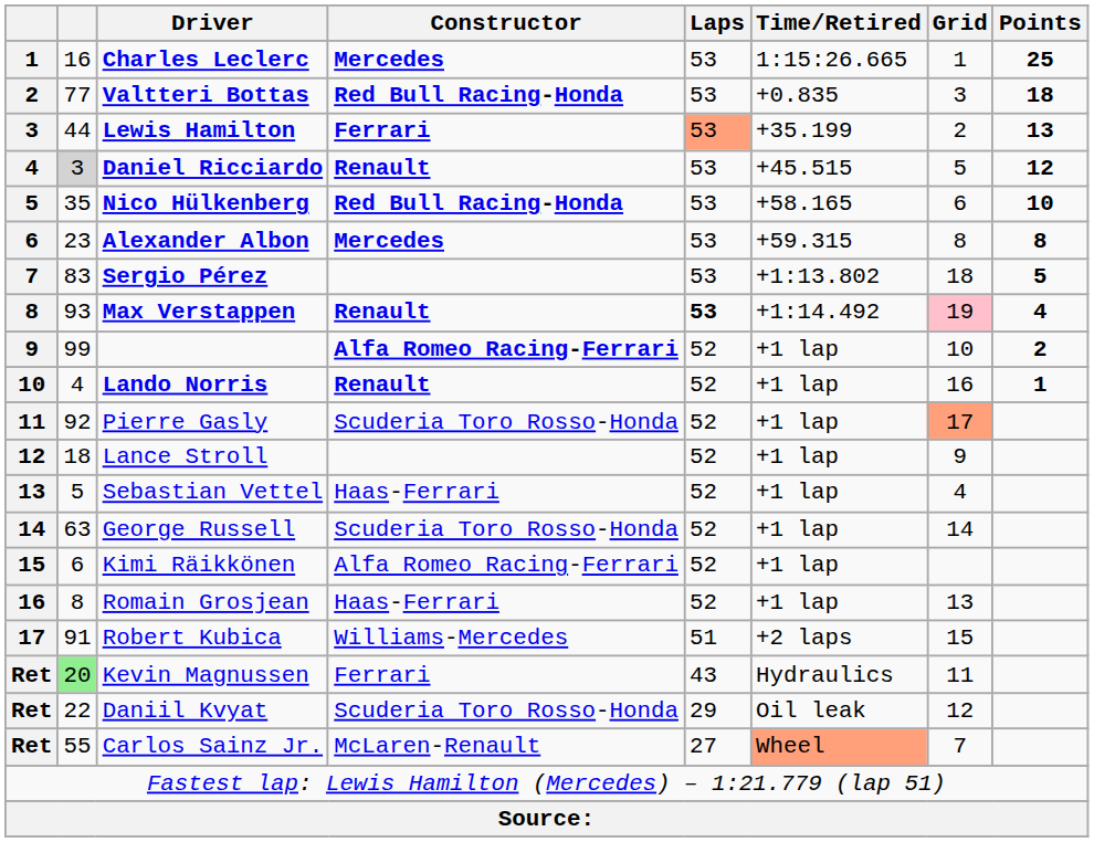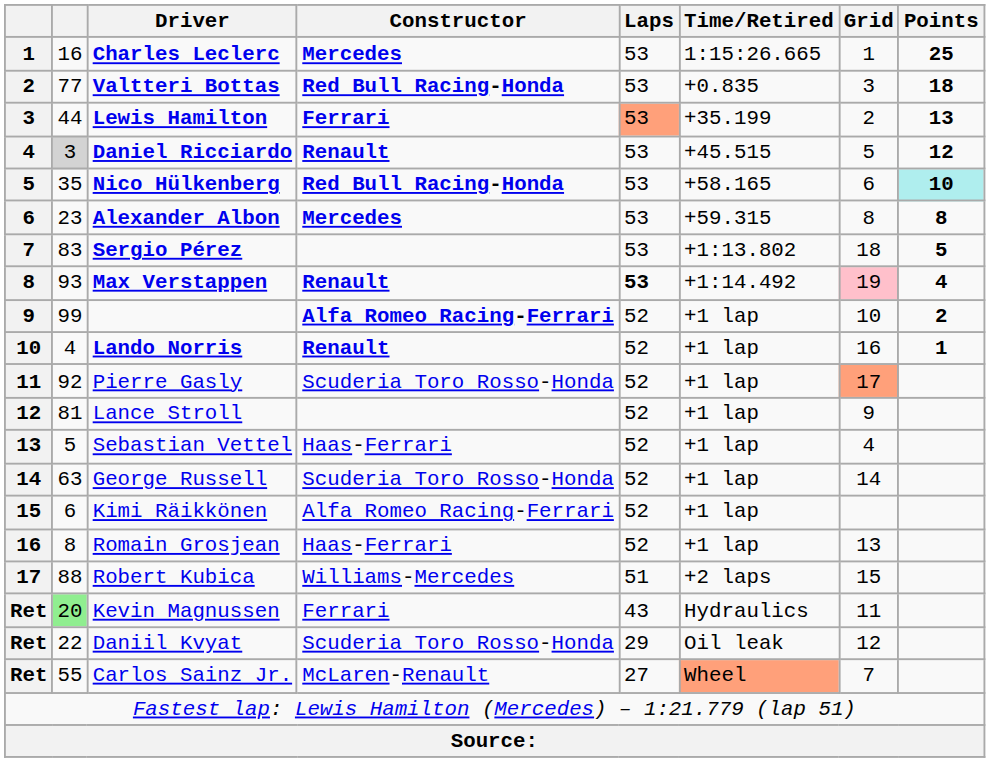Nico Hülkenberg | Points: no background -> paleturquoise background
Lance Stroll | column 2: 18 -> 81
Robert Kubica | column 2: 91 -> 88
